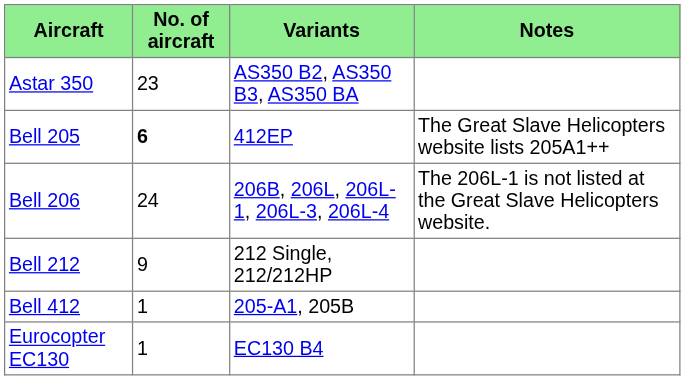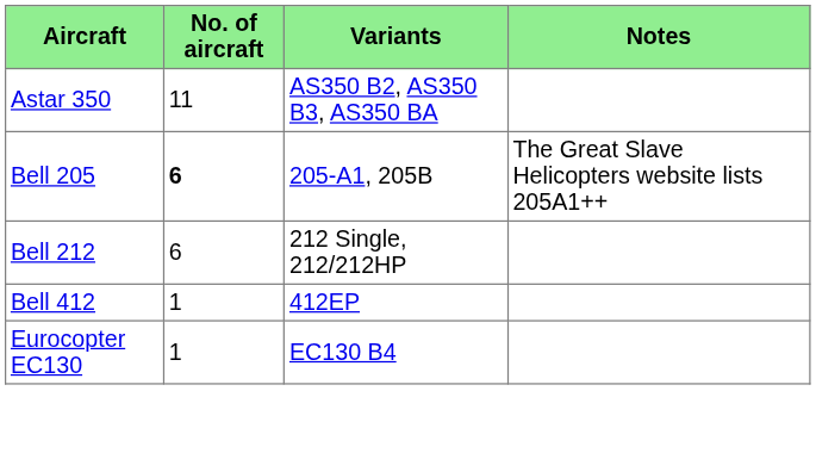Astar 350 | No. of aircraft: 23 -> 11
Bell 205 | Variants: 412EP -> 205-A1, 205B
- row: Bell 206 | 24 | 206B, 206L, 206L-1, 206L-3, 206L-4 | The 206L-1 is not listed at the Great Slave Helicopters website.
Bell 212 | No. of aircraft: 9 -> 6
Bell 412 | Variants: 205-A1, 205B -> 412EP
